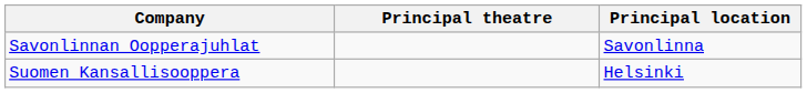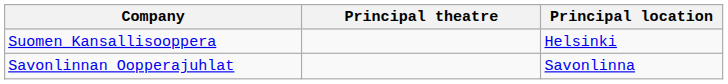rows swapped: Suomen Kansallisooppera <-> Savonlinnan Oopperajuhlat
